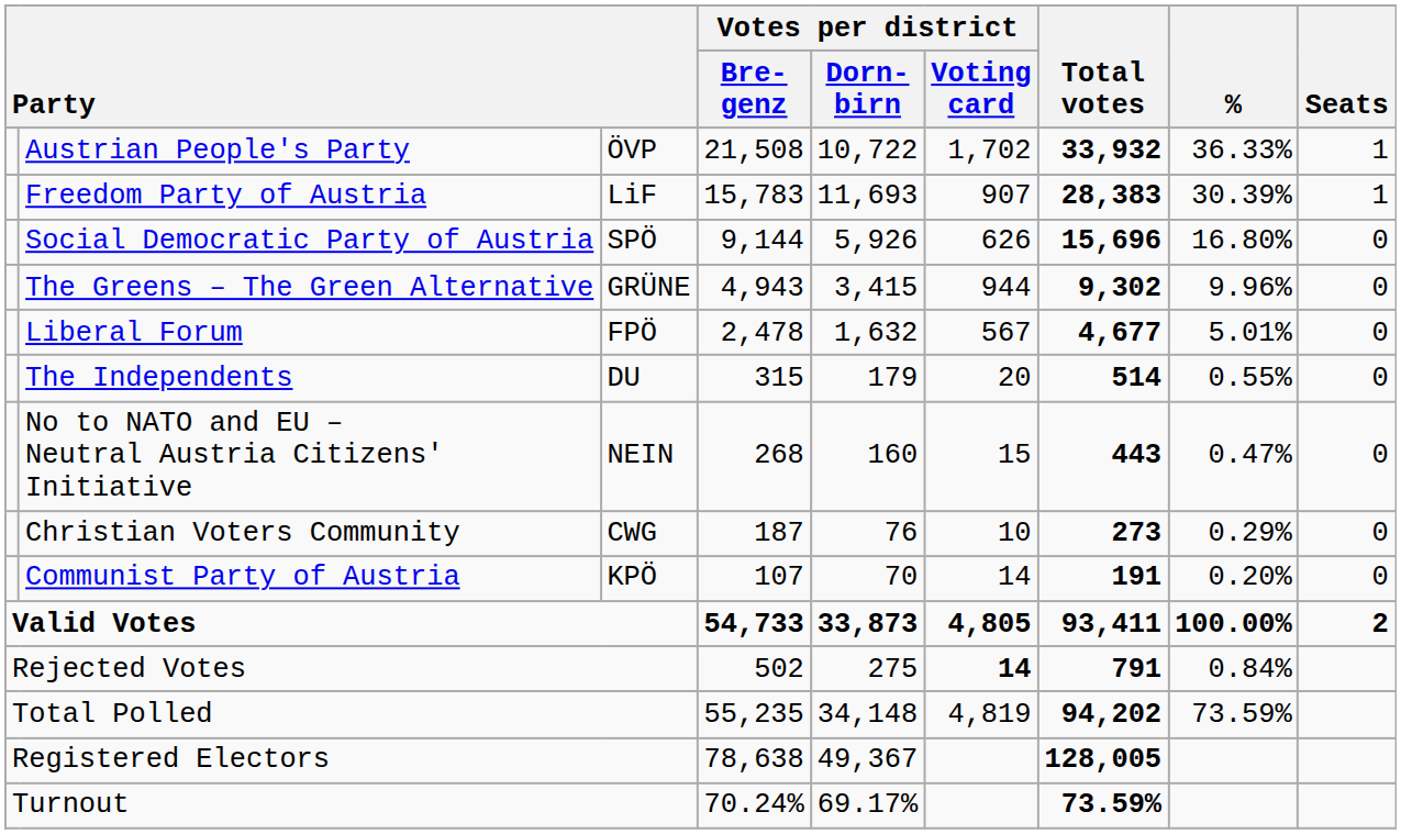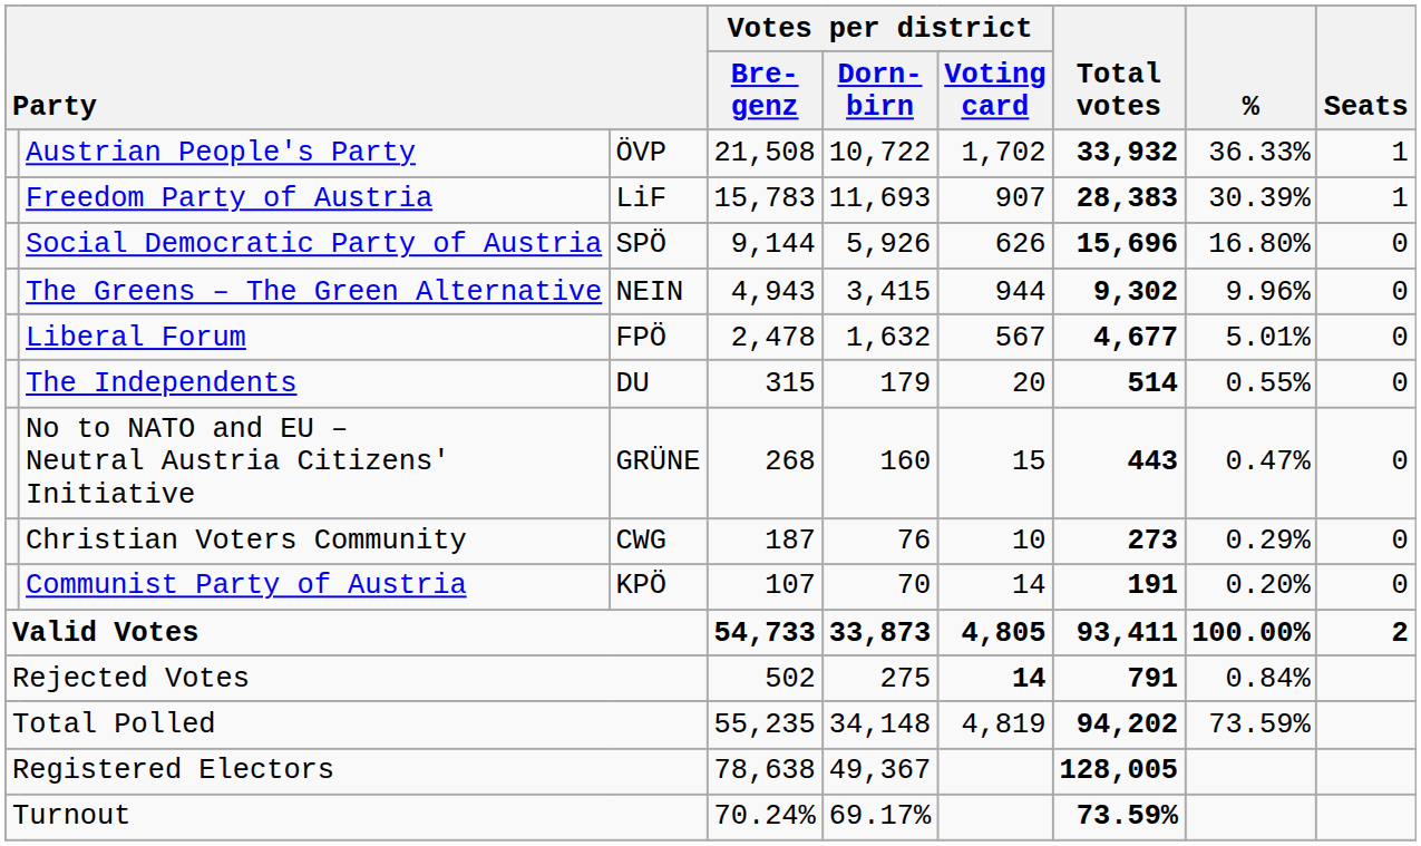The Greens – The Green Alternative | column 3: GRÜNE -> NEIN
No to NATO and EU – Neutral Austria Citizens' Initiative | column 3: NEIN -> GRÜNE
